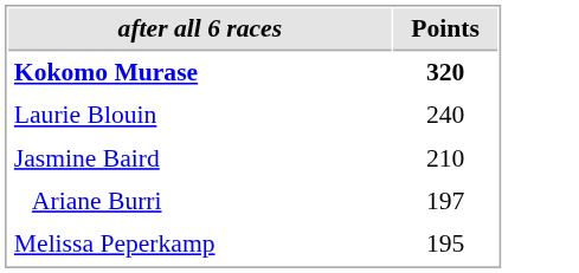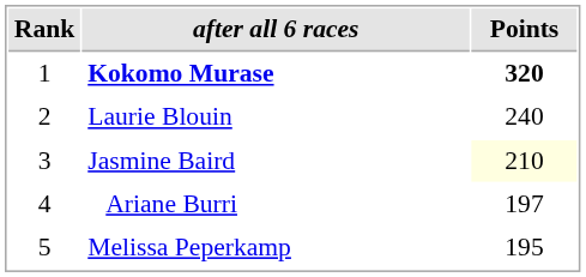+ column: Rank | 1 | 2 | 3 | 4 | 5
Jasmine Baird | Points: no background -> lightyellow background
